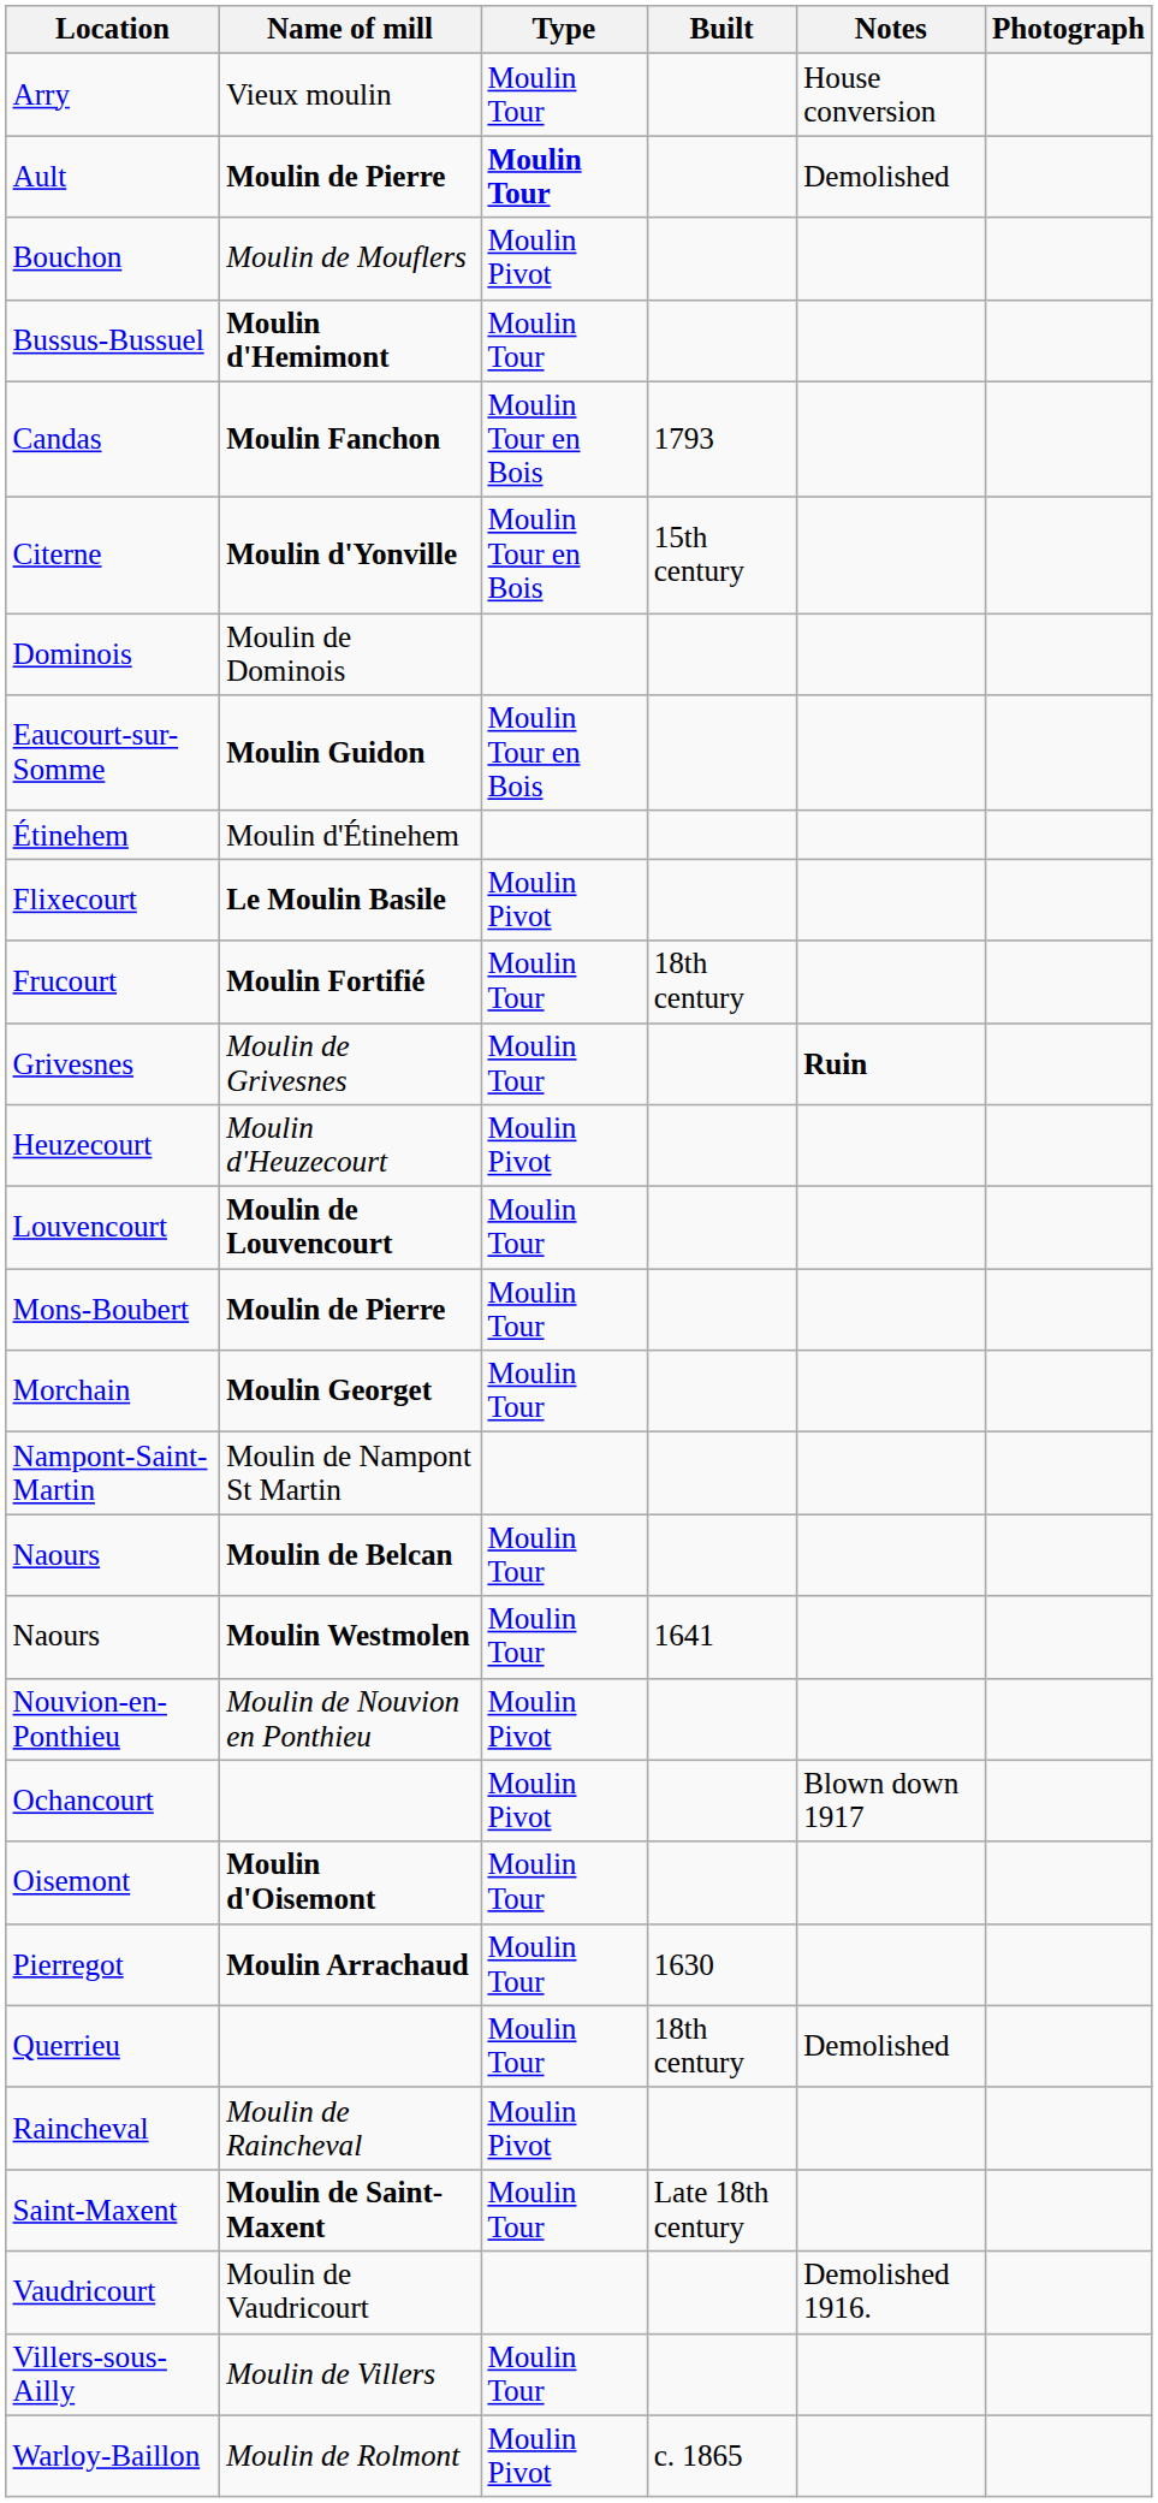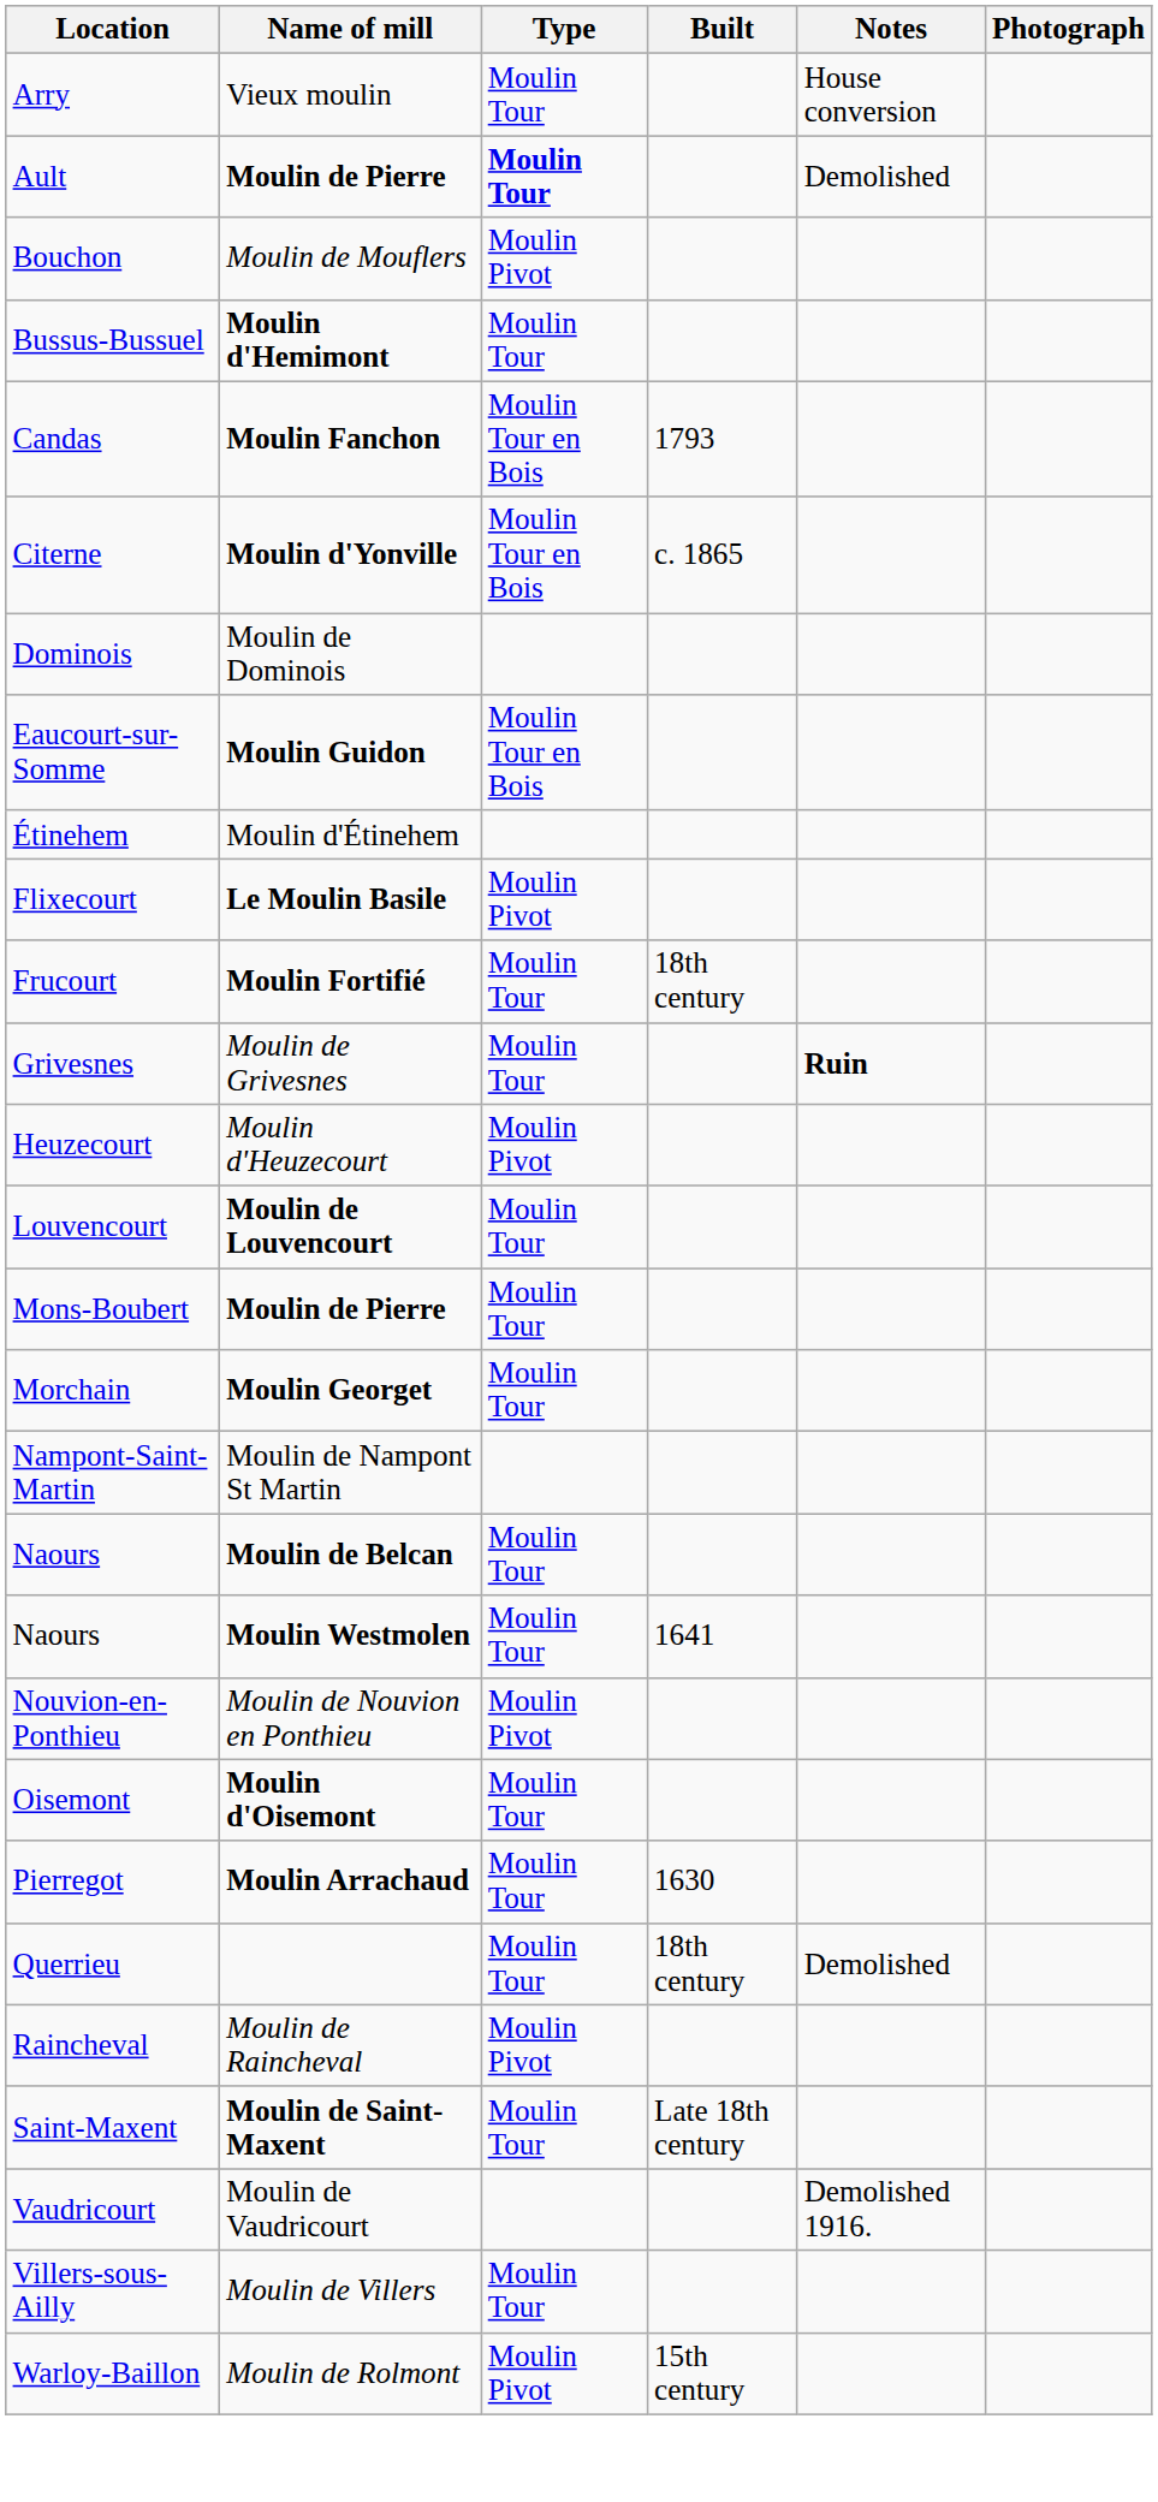Citerne | Built: 15th century -> c. 1865
- row: Ochancourt | Moulin Pivot | Blown down 1917
Warloy-Baillon | Built: c. 1865 -> 15th century
